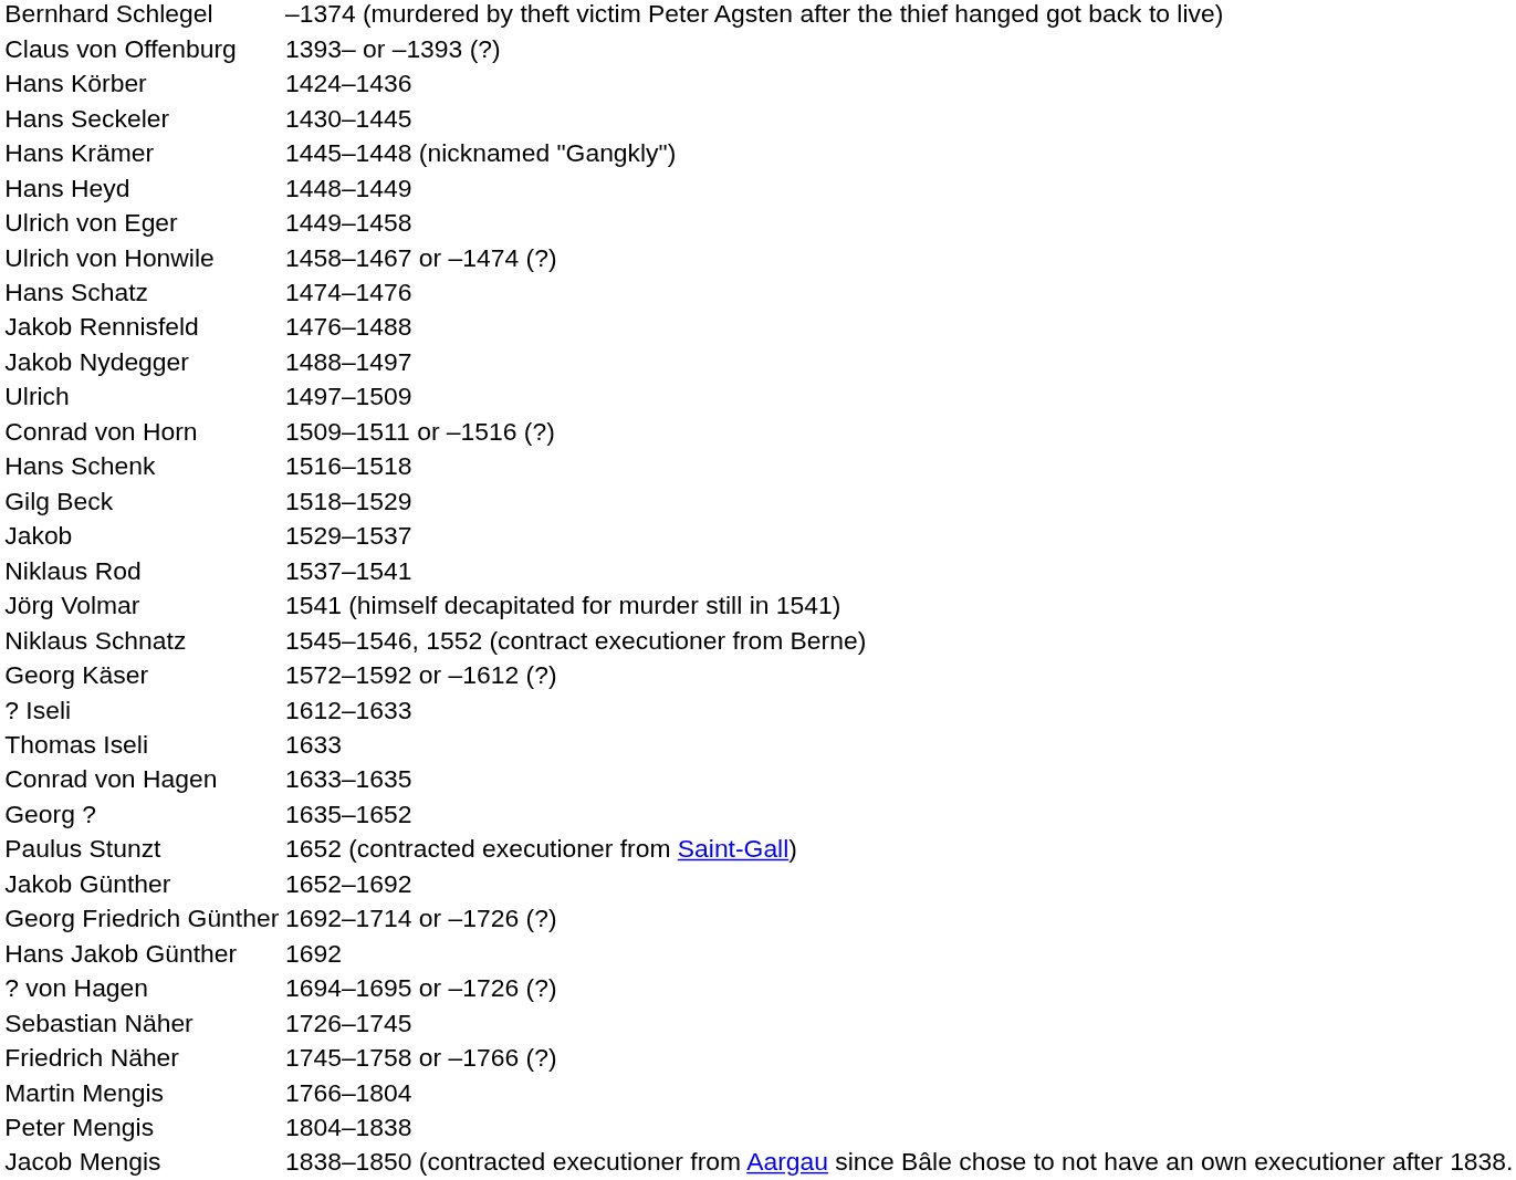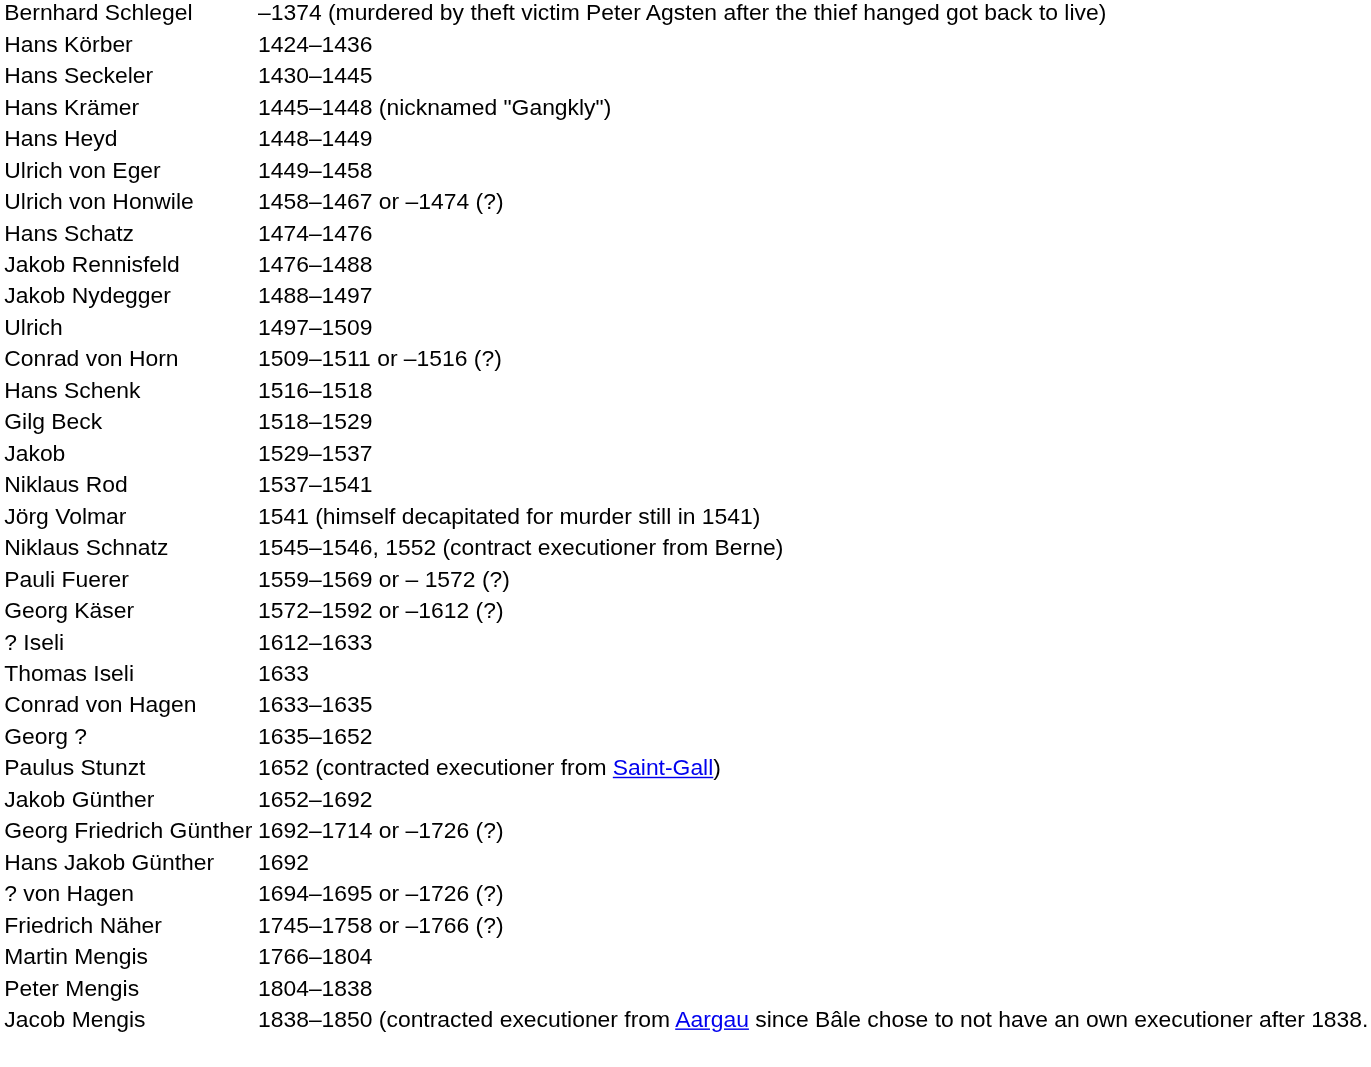- row: Claus von Offenburg | 1393– or –1393 (?)
+ row: Pauli Fuerer | 1559–1569 or – 1572 (?)
- row: Sebastian Näher | 1726–1745
